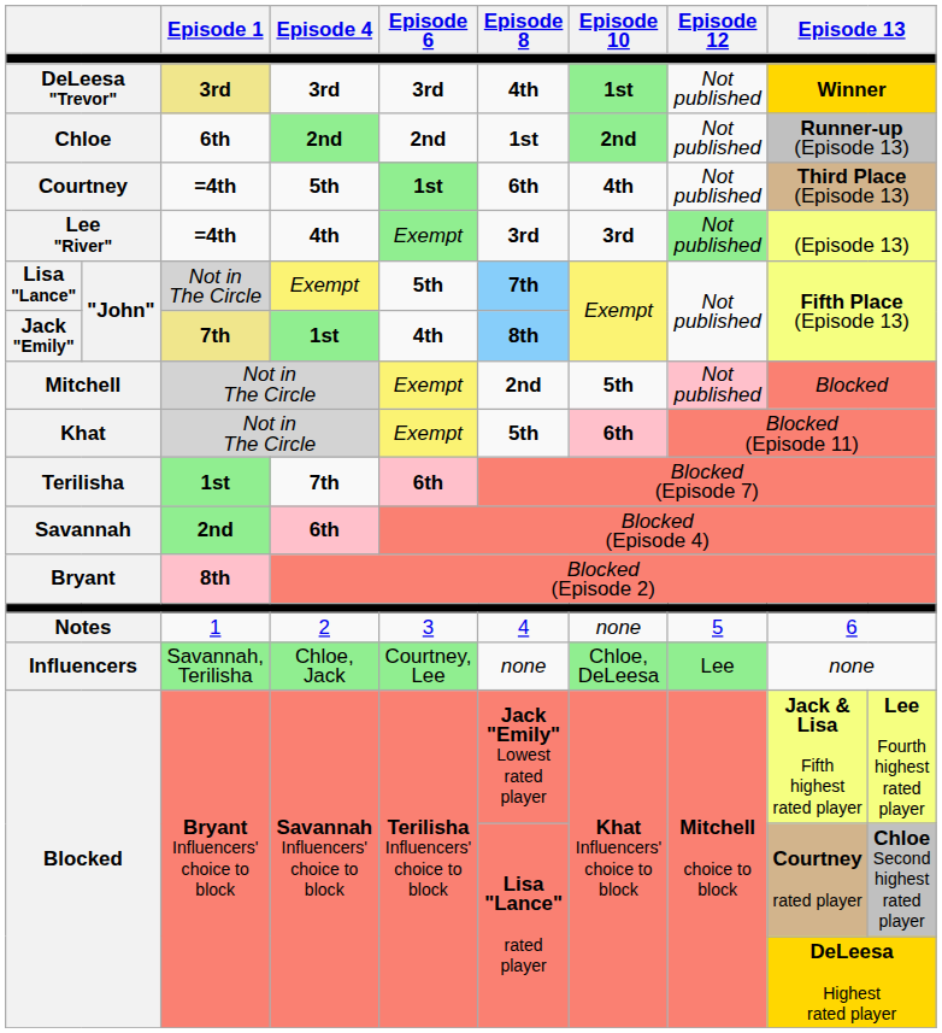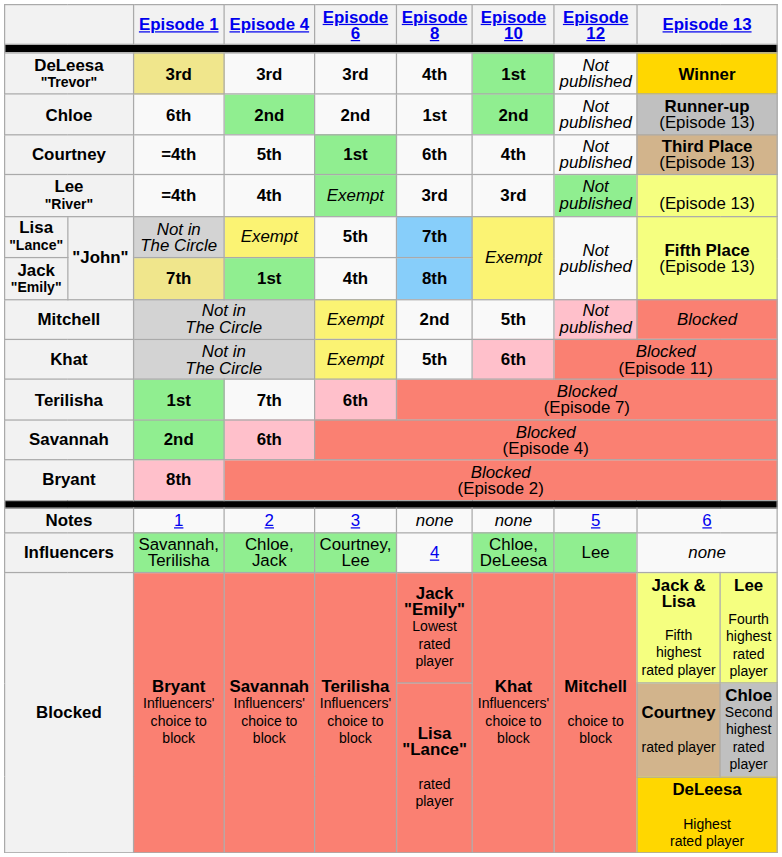Notes | Episode 8: 4 -> none
Influencers | Episode 8: none -> 4
